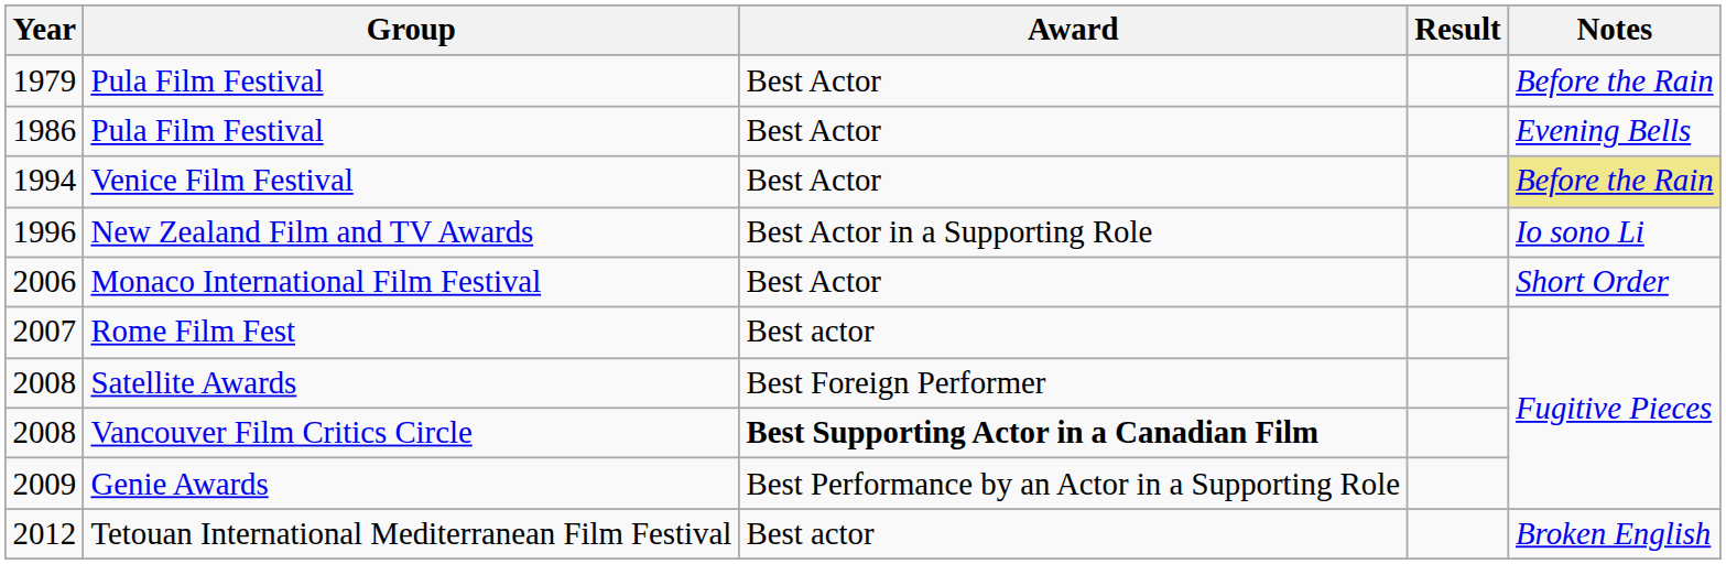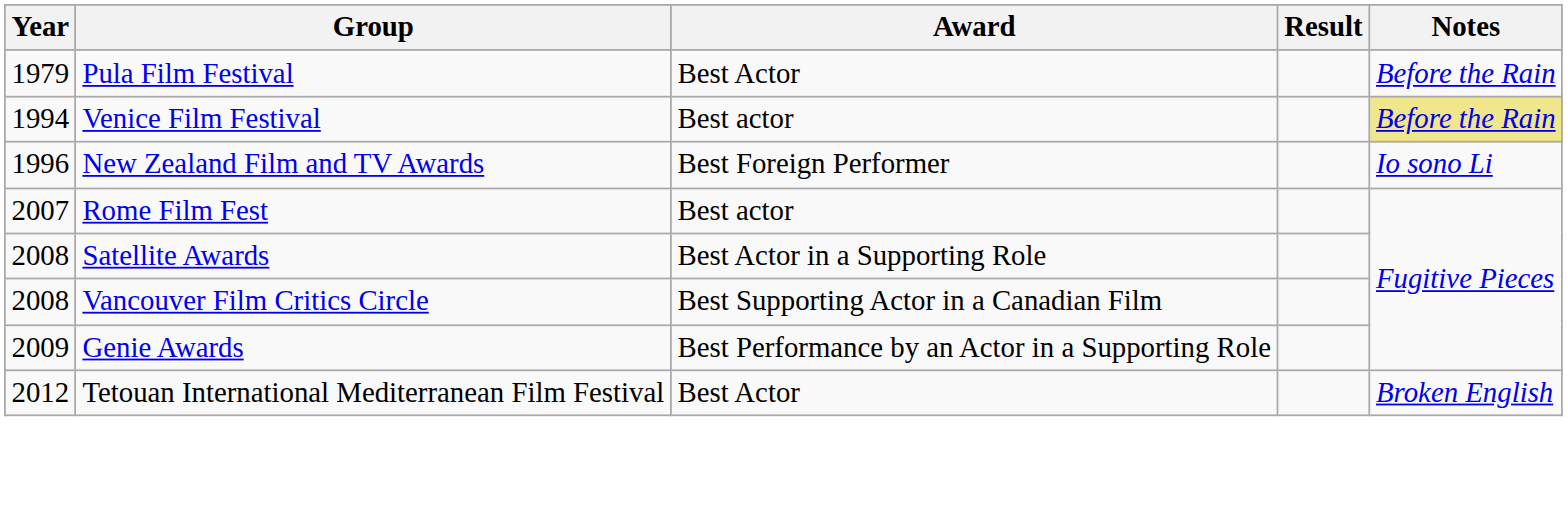- row: 1986 | Pula Film Festival | Best Actor | Evening Bells
Venice Film Festival | Award: Best Actor -> Best actor
New Zealand Film and TV Awards | Award: Best Actor in a Supporting Role -> Best Foreign Performer
- row: 2006 | Monaco International Film Festival | Best Actor | Short Order
Satellite Awards | Award: Best Foreign Performer -> Best Actor in a Supporting Role
Vancouver Film Critics Circle | Award: bold -> normal
Tetouan International Mediterranean Film Festival | Award: Best actor -> Best Actor
